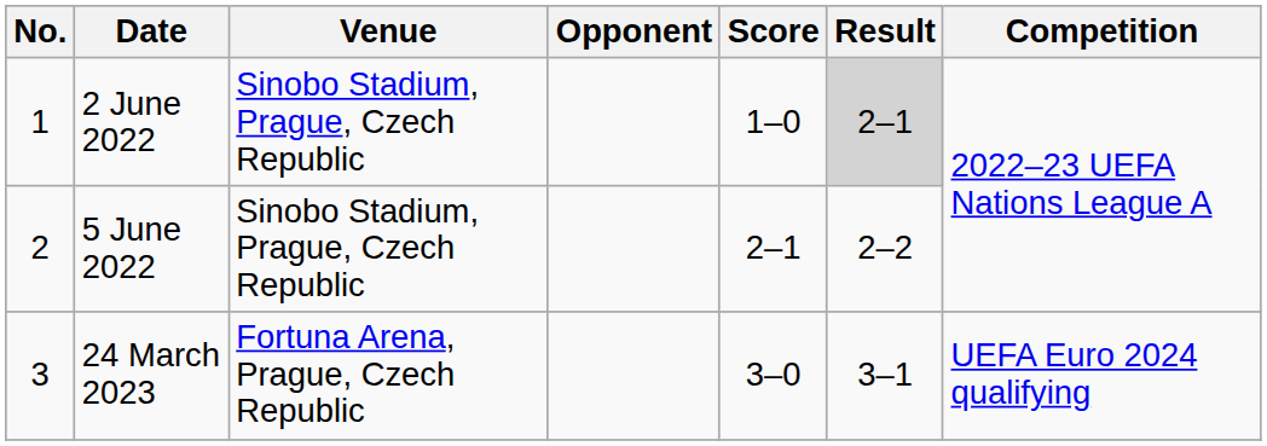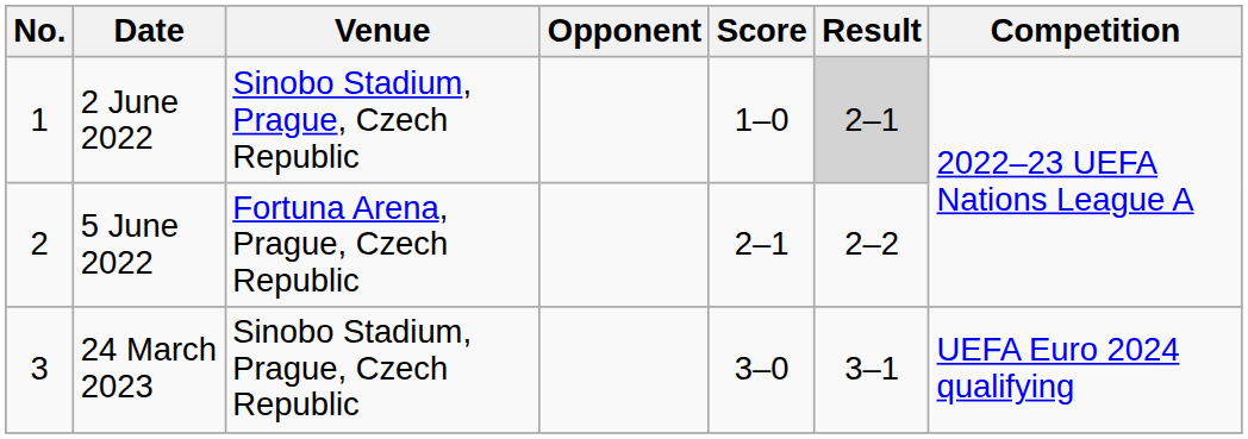5 June 2022 | Venue: Sinobo Stadium, Prague, Czech Republic -> Fortuna Arena, Prague, Czech Republic
24 March 2023 | Venue: Fortuna Arena, Prague, Czech Republic -> Sinobo Stadium, Prague, Czech Republic
